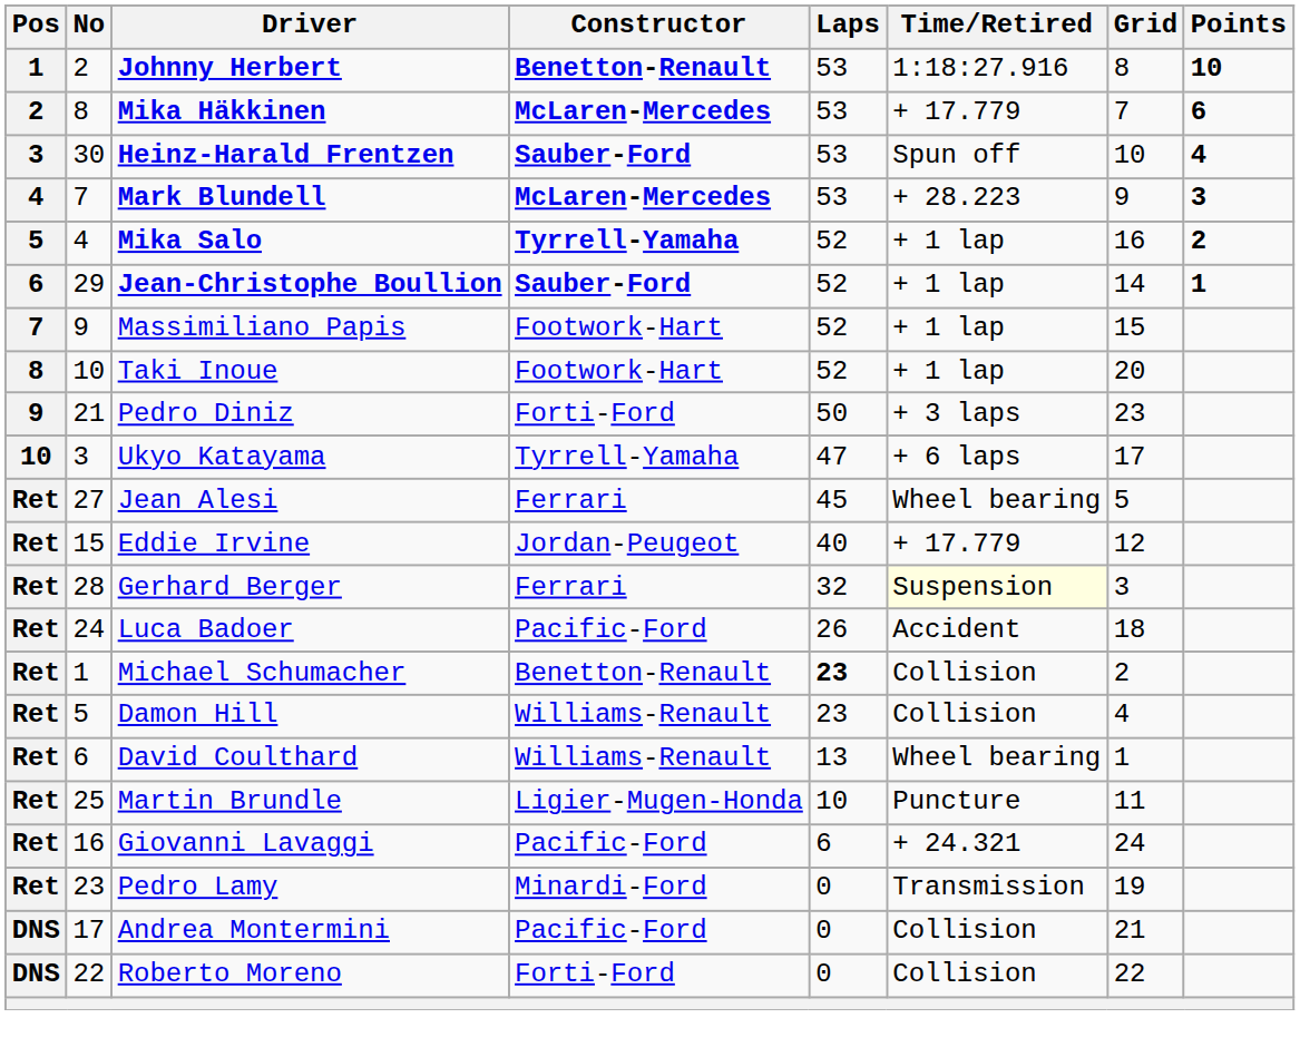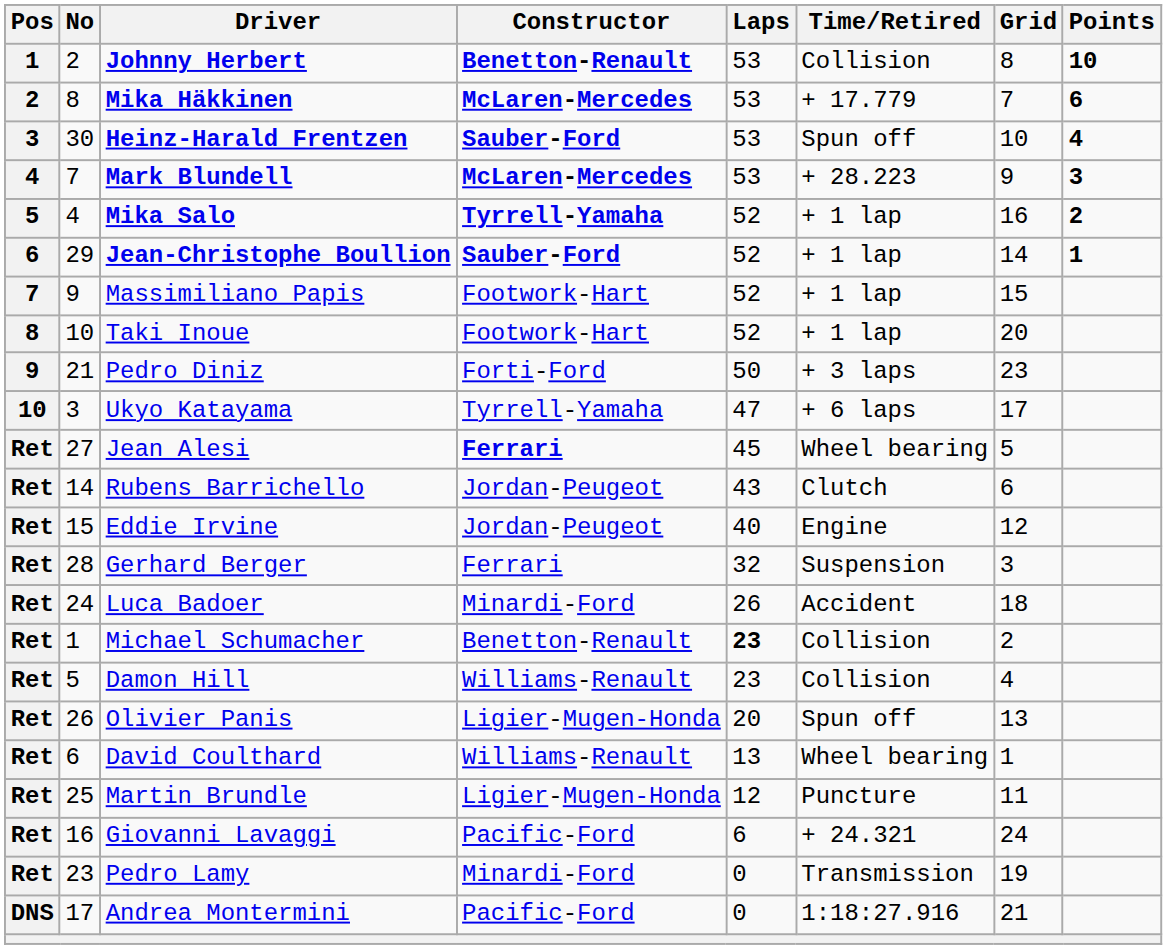Johnny Herbert | Time/Retired: 1:18:27.916 -> Collision
Jean Alesi | Constructor: normal -> bold
+ row: Ret | 14 | Rubens Barrichello | Jordan-Peugeot | 43 | Clutch | 6
Eddie Irvine | Time/Retired: + 17.779 -> Engine
Gerhard Berger | Time/Retired: lightyellow background -> no background
Luca Badoer | Constructor: Pacific-Ford -> Minardi-Ford
+ row: Ret | 26 | Olivier Panis | Ligier-Mugen-Honda | 20 | Spun off | 13
Martin Brundle | Laps: 10 -> 12
Andrea Montermini | Time/Retired: Collision -> 1:18:27.916
- row: DNS | 22 | Roberto Moreno | Forti-Ford | 0 | Collision | 22
